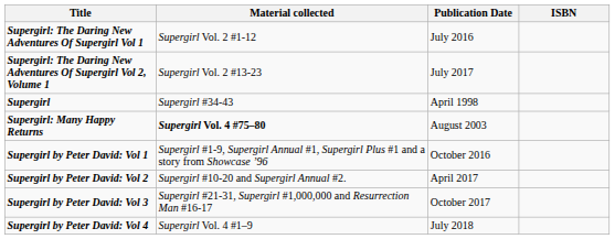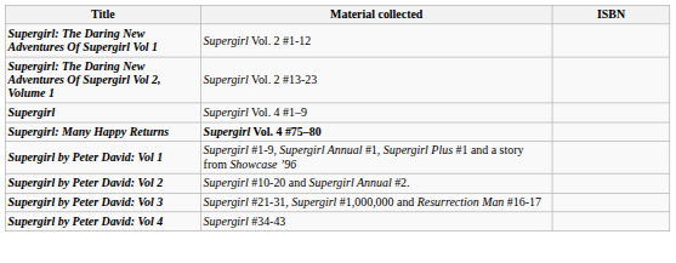- column: Publication Date | July 2016 | July 2017 | April 1998 | August 2003 | October 2016 | April 2017 | October 2017 | July 2018
Supergirl | Material collected: Supergirl #34-43 -> Supergirl Vol. 4 #1–9
Supergirl by Peter David: Vol 4 | Material collected: Supergirl Vol. 4 #1–9 -> Supergirl #34-43
